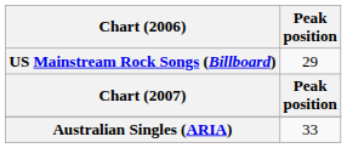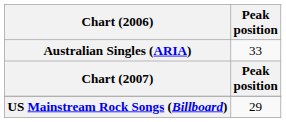rows swapped: Australian Singles (ARIA) <-> US Mainstream Rock Songs (Billboard)
